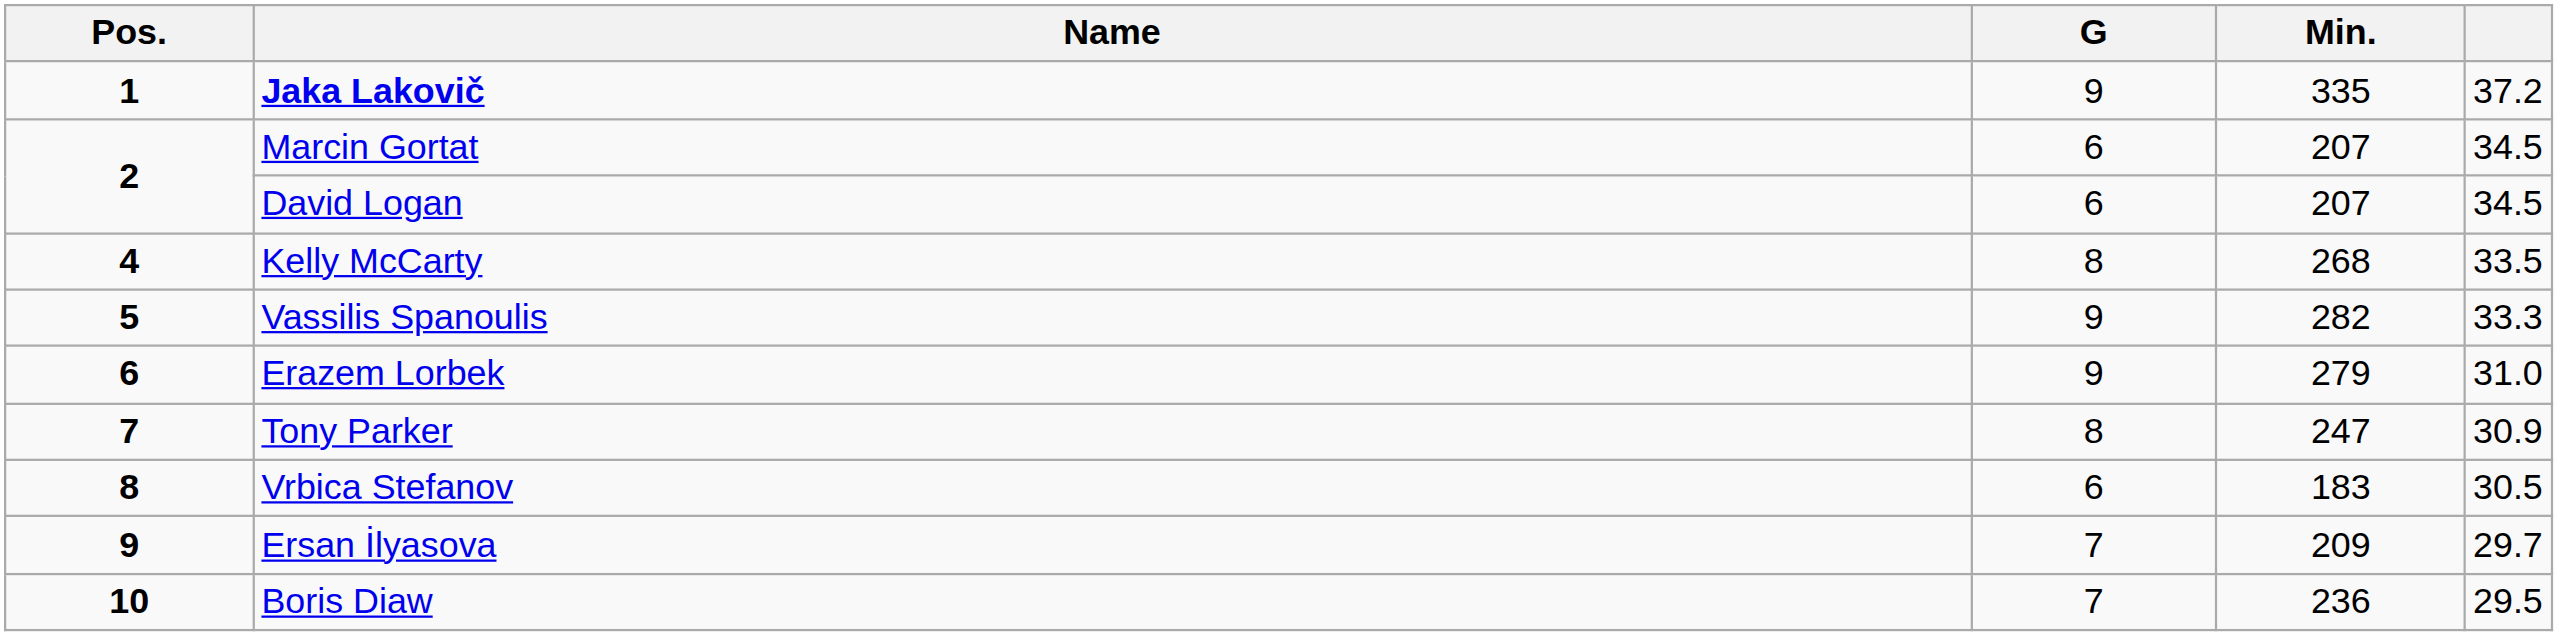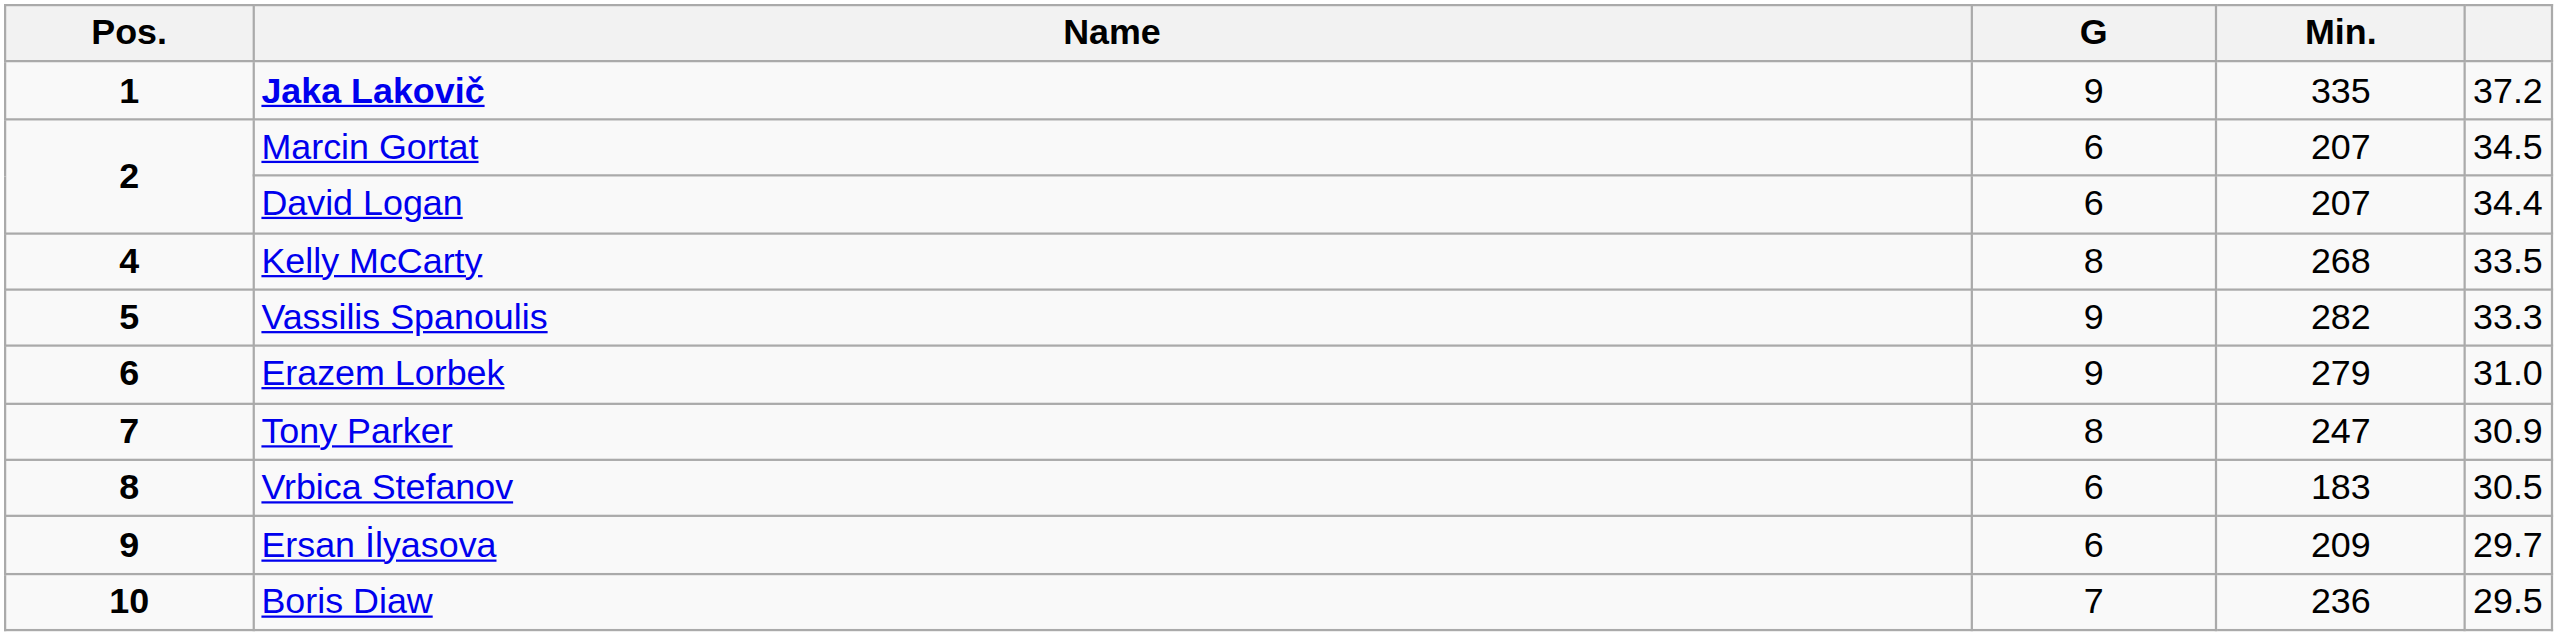David Logan | column 5: 34.5 -> 34.4
Ersan İlyasova | G: 7 -> 6
